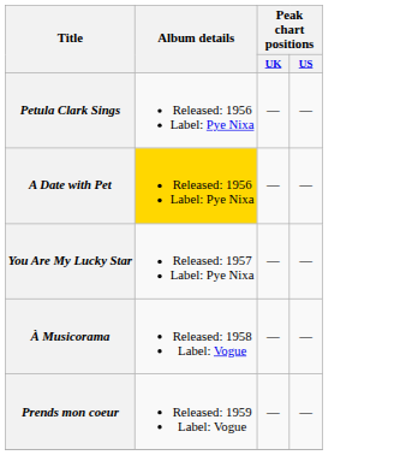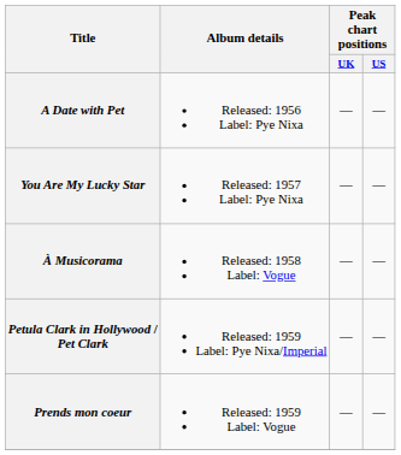- row: Petula Clark Sings | Released: 1956 Label: Pye Nixa | — | —
A Date with Pet | Album details: gold background -> no background
+ row: Petula Clark in Hollywood / Pet Clark | Released: 1959 Label: Pye Nixa/Imperial | — | —
